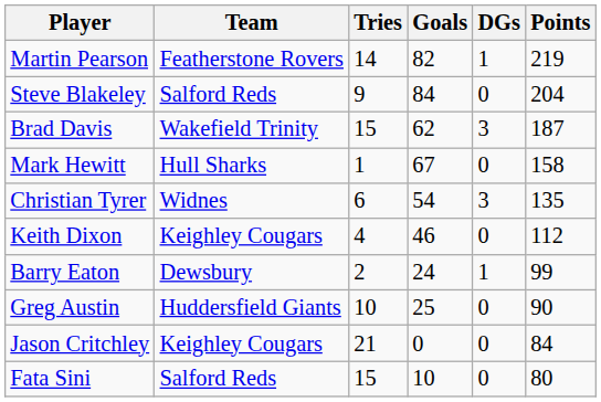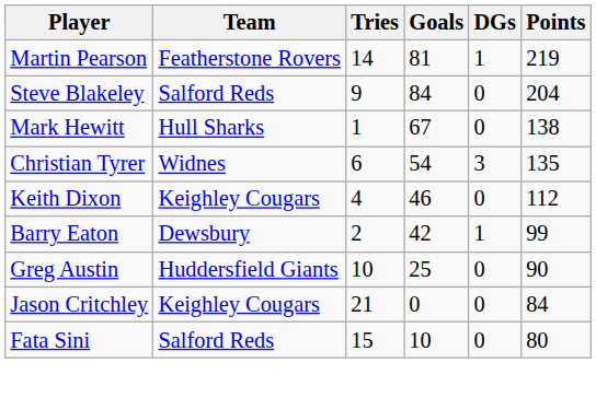Martin Pearson | Goals: 82 -> 81
- row: Brad Davis | Wakefield Trinity | 15 | 62 | 3 | 187
Mark Hewitt | Points: 158 -> 138
Barry Eaton | Goals: 24 -> 42
